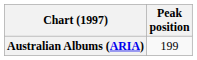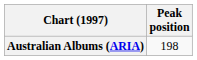Australian Albums (ARIA) | Peak position: 199 -> 198
